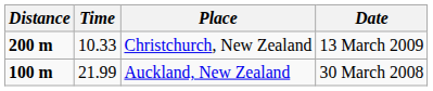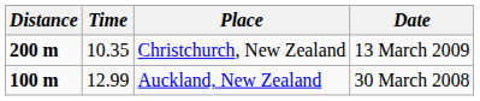Christchurch, New Zealand | Time: 10.33 -> 10.35
Auckland, New Zealand | Time: 21.99 -> 12.99
